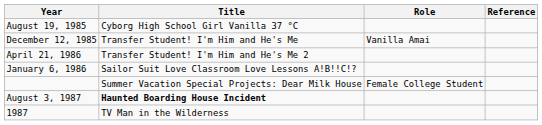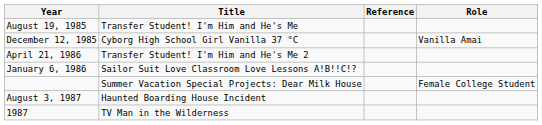columns swapped: Role <-> Reference
August 19, 1985 | Title: Cyborg High School Girl Vanilla 37 °C -> Transfer Student! I'm Him and He's Me
December 12, 1985 | Title: Transfer Student! I'm Him and He's Me -> Cyborg High School Girl Vanilla 37 °C
August 3, 1987 | Title: bold -> normal
